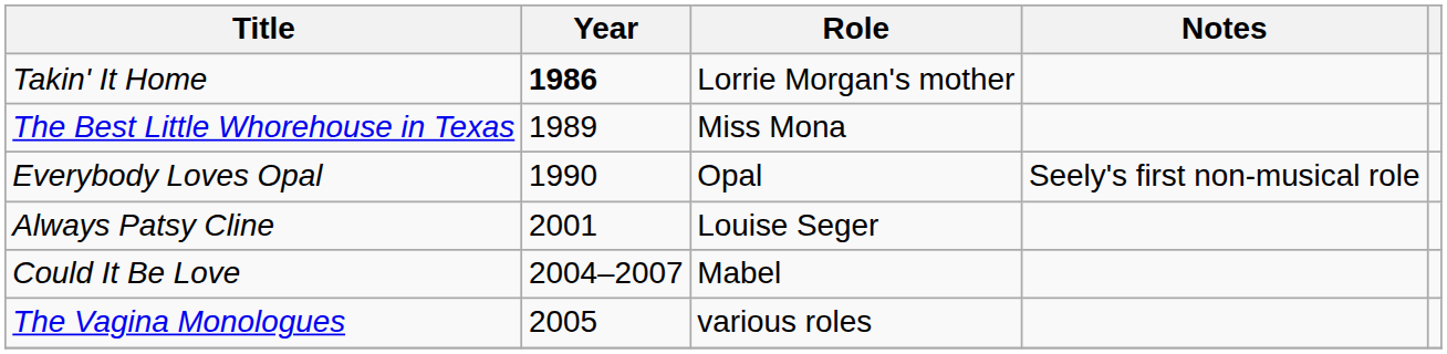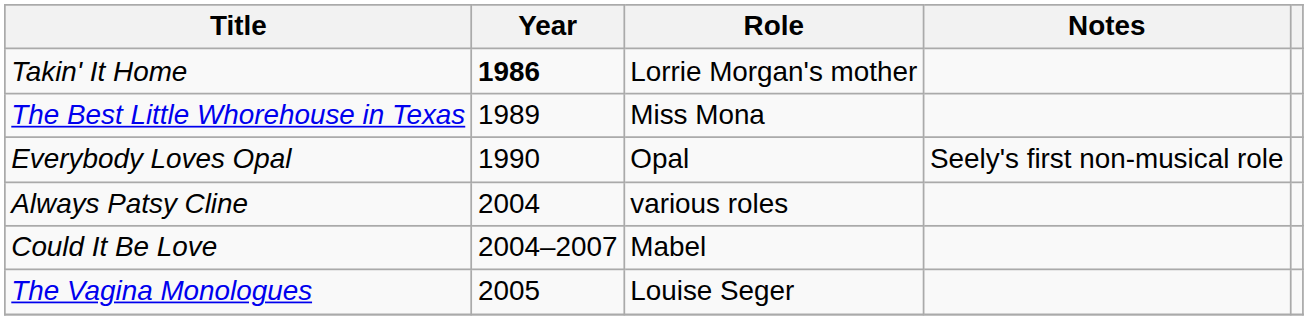Always Patsy Cline | Year: 2001 -> 2004
Always Patsy Cline | Role: Louise Seger -> various roles
The Vagina Monologues | Role: various roles -> Louise Seger
